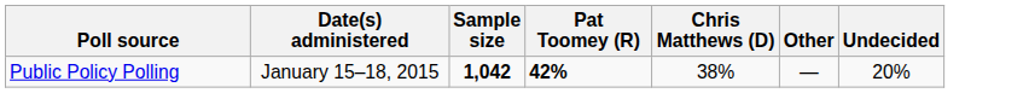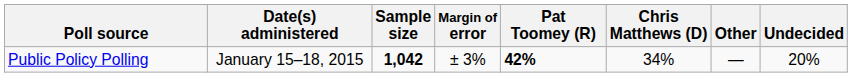+ column: Margin of error | ± 3%
Public Policy Polling | Chris Matthews (D): 38% -> 34%
